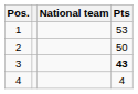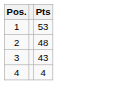- column: National team
2 | Pts: 50 -> 48
3 | Pts: bold -> normal
